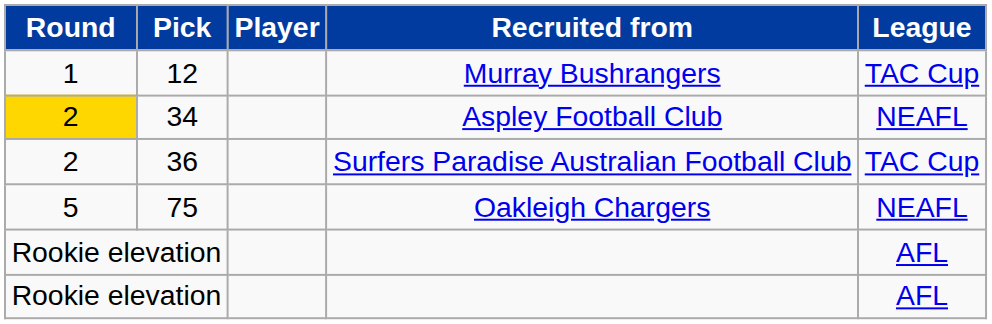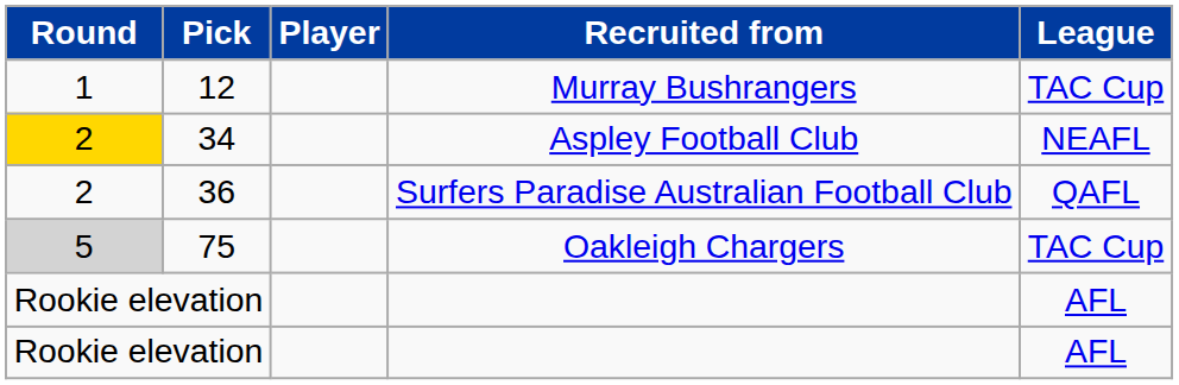36 | League: TAC Cup -> QAFL
75 | Round: no background -> lightgrey background
75 | League: NEAFL -> TAC Cup
